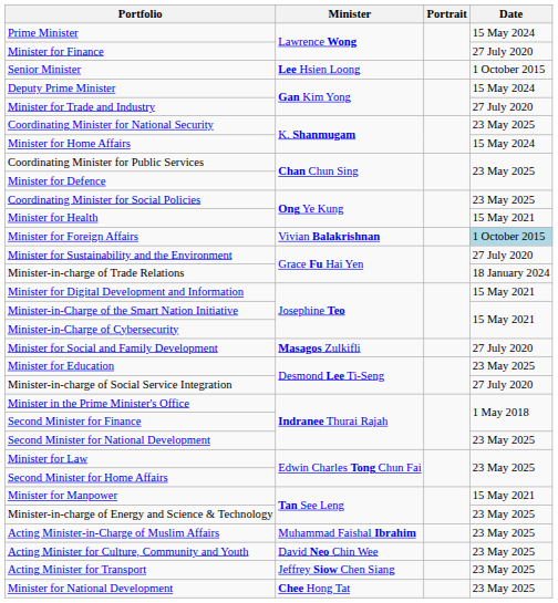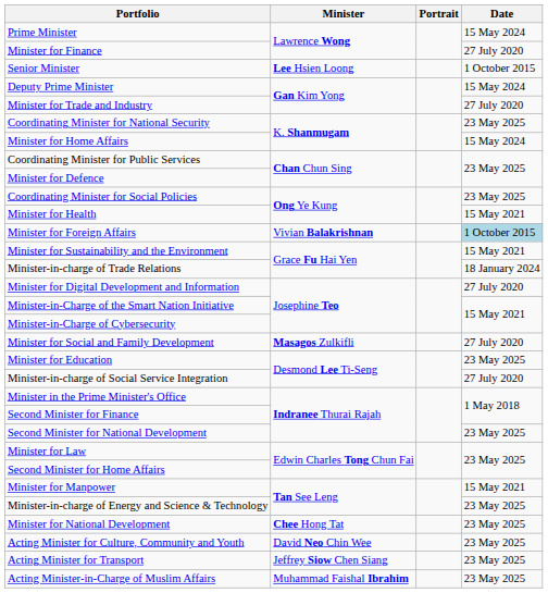Minister for Sustainability and the Environment | Date: 27 July 2020 -> 15 May 2021
Minister for Digital Development and Information | Date: 15 May 2021 -> 27 July 2020
rows swapped: Minister for National Development <-> Acting Minister-in-Charge of Muslim Affairs
